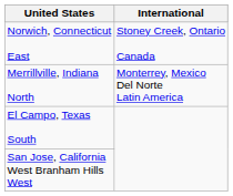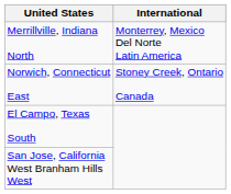rows swapped: Norwich, Connecticut East <-> Merrillville, Indiana North
